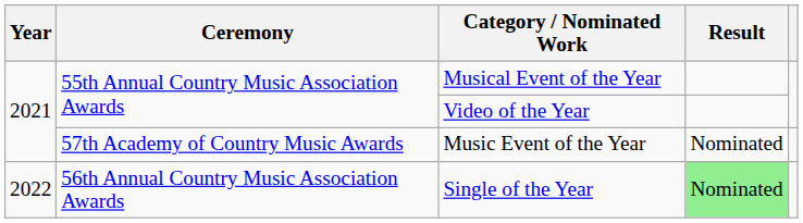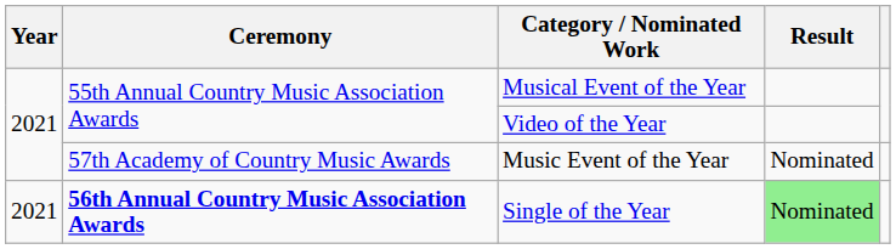Single of the Year | Year: 2022 -> 2021
Single of the Year | Ceremony: normal -> bold
